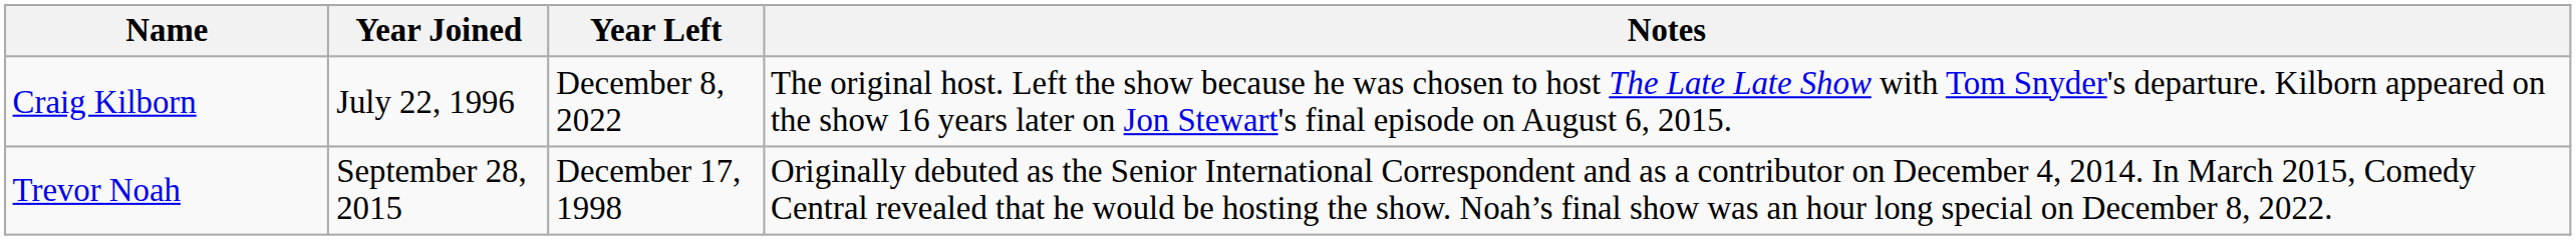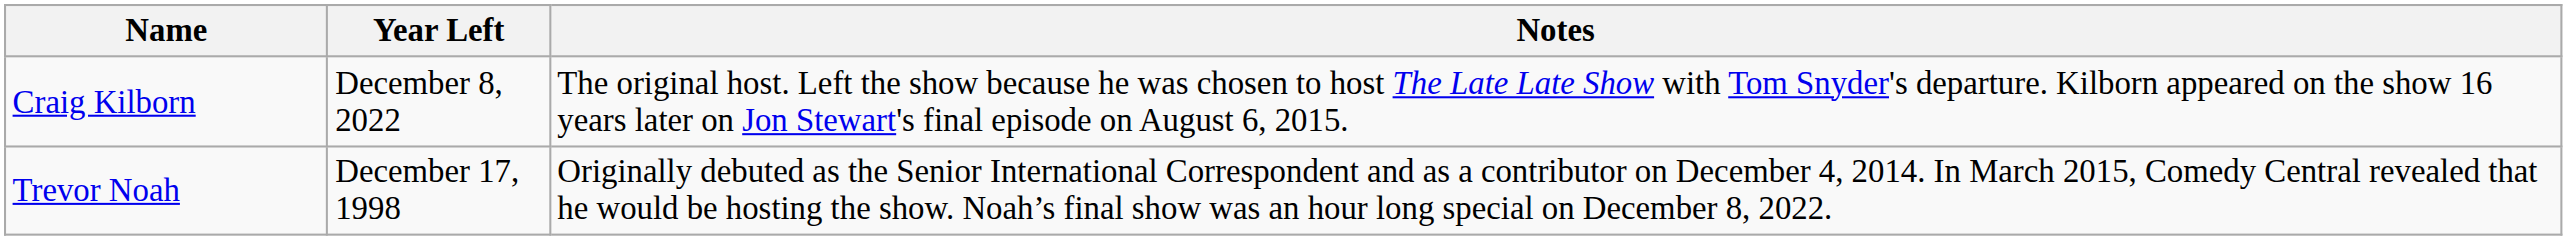- column: Year Joined | July 22, 1996 | September 28, 2015
